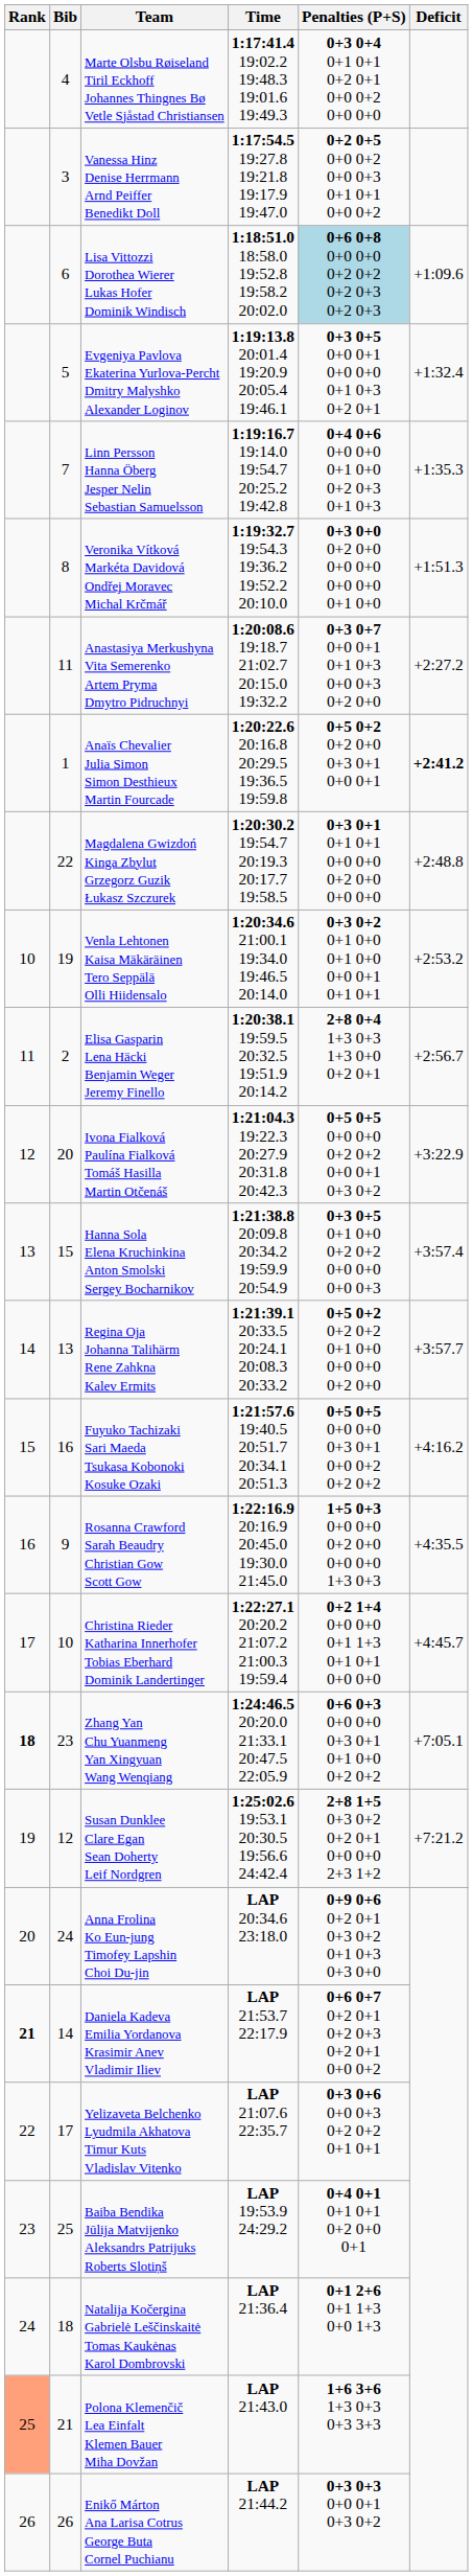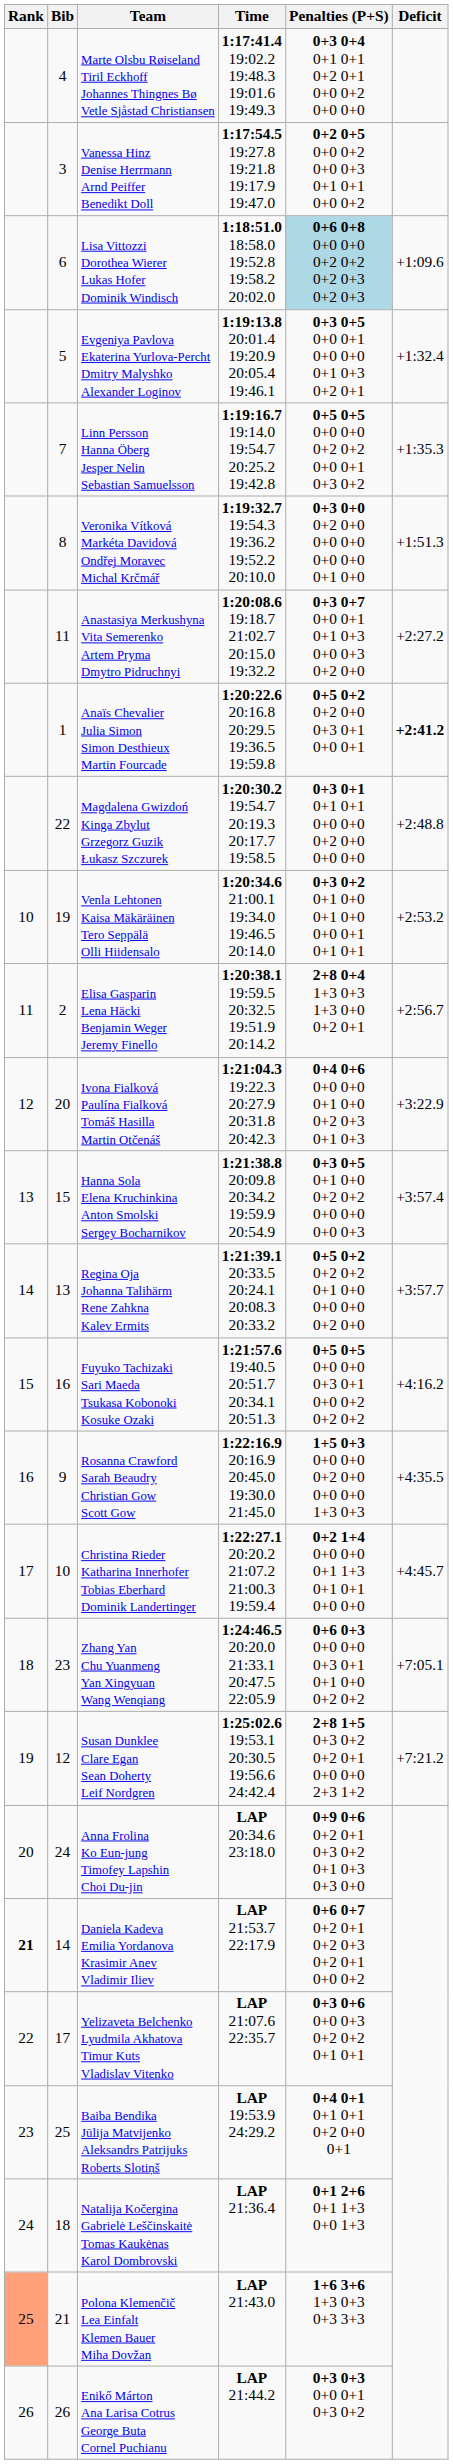Linn Persson Hanna Öberg Jesper Nelin Sebastian Samuelsson | Penalties (P+S): 0+4 0+6 0+0 0+0 0+1 0+0 0+2 0+3 0+1 0+3 -> 0+5 0+5 0+0 0+0 0+2 0+2 0+0 0+1 0+3 0+2
Ivona Fialková Paulína Fialková Tomáš Hasilla Martin Otčenáš | Penalties (P+S): 0+5 0+5 0+0 0+0 0+2 0+2 0+0 0+1 0+3 0+2 -> 0+4 0+6 0+0 0+0 0+1 0+0 0+2 0+3 0+1 0+3
Zhang Yan Chu Yuanmeng Yan Xingyuan Wang Wenqiang | Rank: bold -> normal
